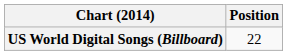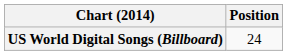US World Digital Songs (Billboard) | Position: 22 -> 24
